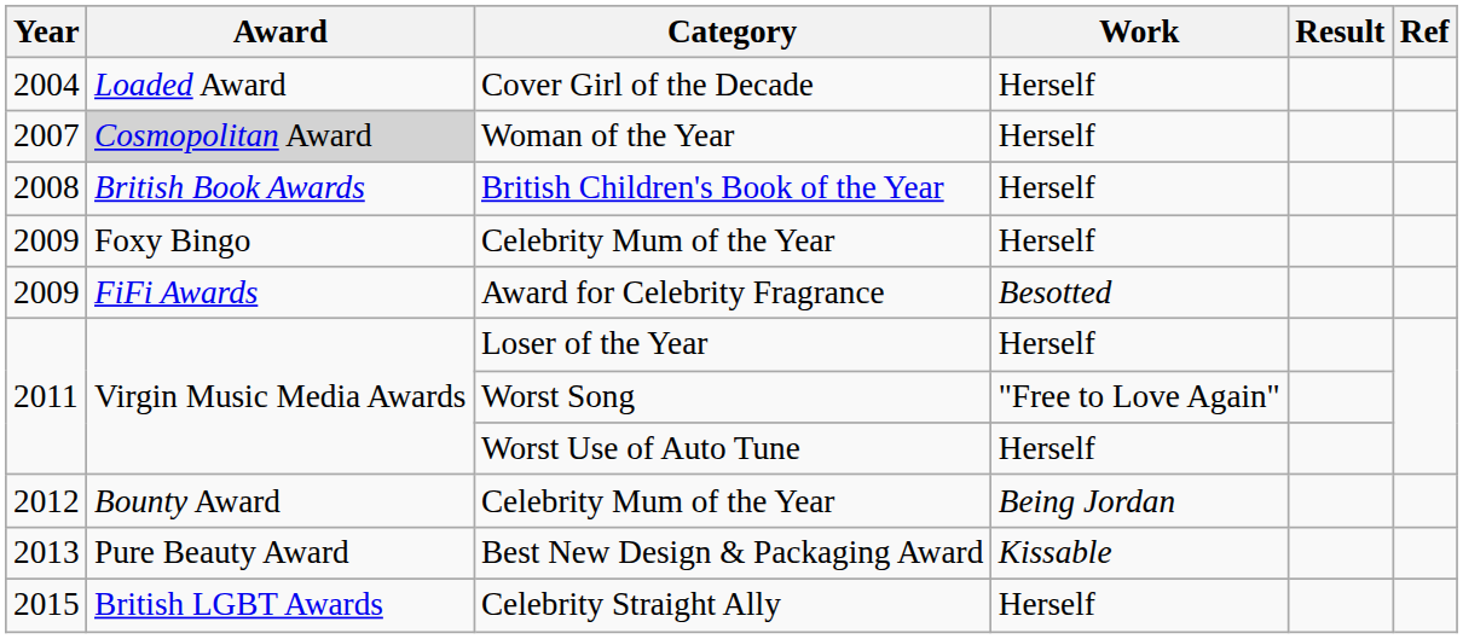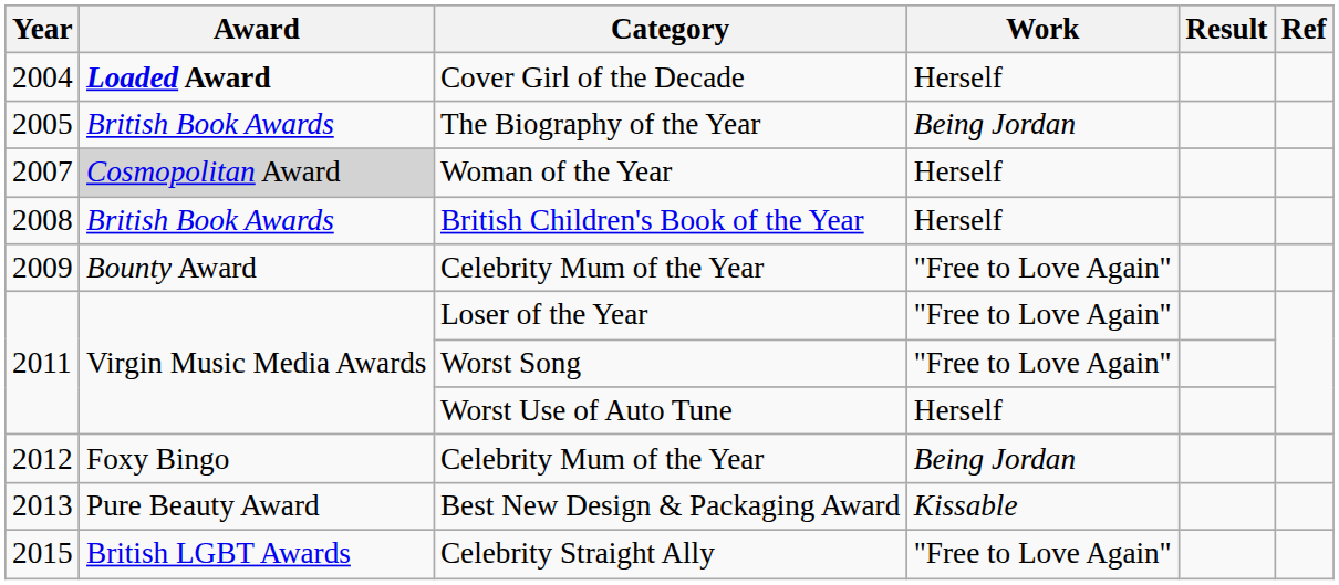Cover Girl of the Decade | Award: normal -> bold
+ row: 2005 | British Book Awards | The Biography of the Year | Being Jordan
2009 / Celebrity Mum of the Year | Award: Foxy Bingo -> Bounty Award
2009 / Celebrity Mum of the Year | Work: Herself -> "Free to Love Again"
- row: 2009 | FiFi Awards | Award for Celebrity Fragrance | Besotted
Loser of the Year | Work: Herself -> "Free to Love Again"
2012 / Celebrity Mum of the Year | Award: Bounty Award -> Foxy Bingo
Celebrity Straight Ally | Work: Herself -> "Free to Love Again"
